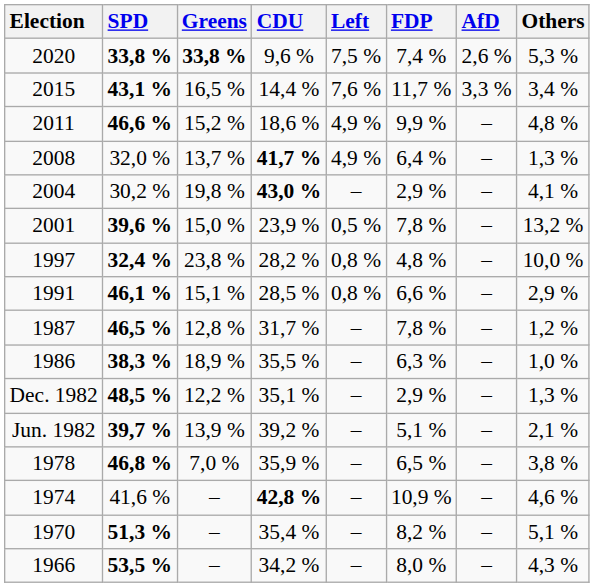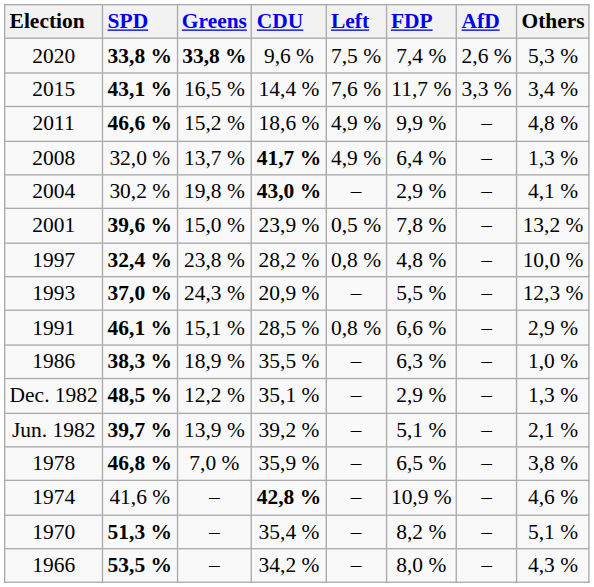+ row: 1993 | 37,0 % | 24,3 % | 20,9 % | – | 5,5 % | – | 12,3 %
- row: 1987 | 46,5 % | 12,8 % | 31,7 % | – | 7,8 % | – | 1,2 %
